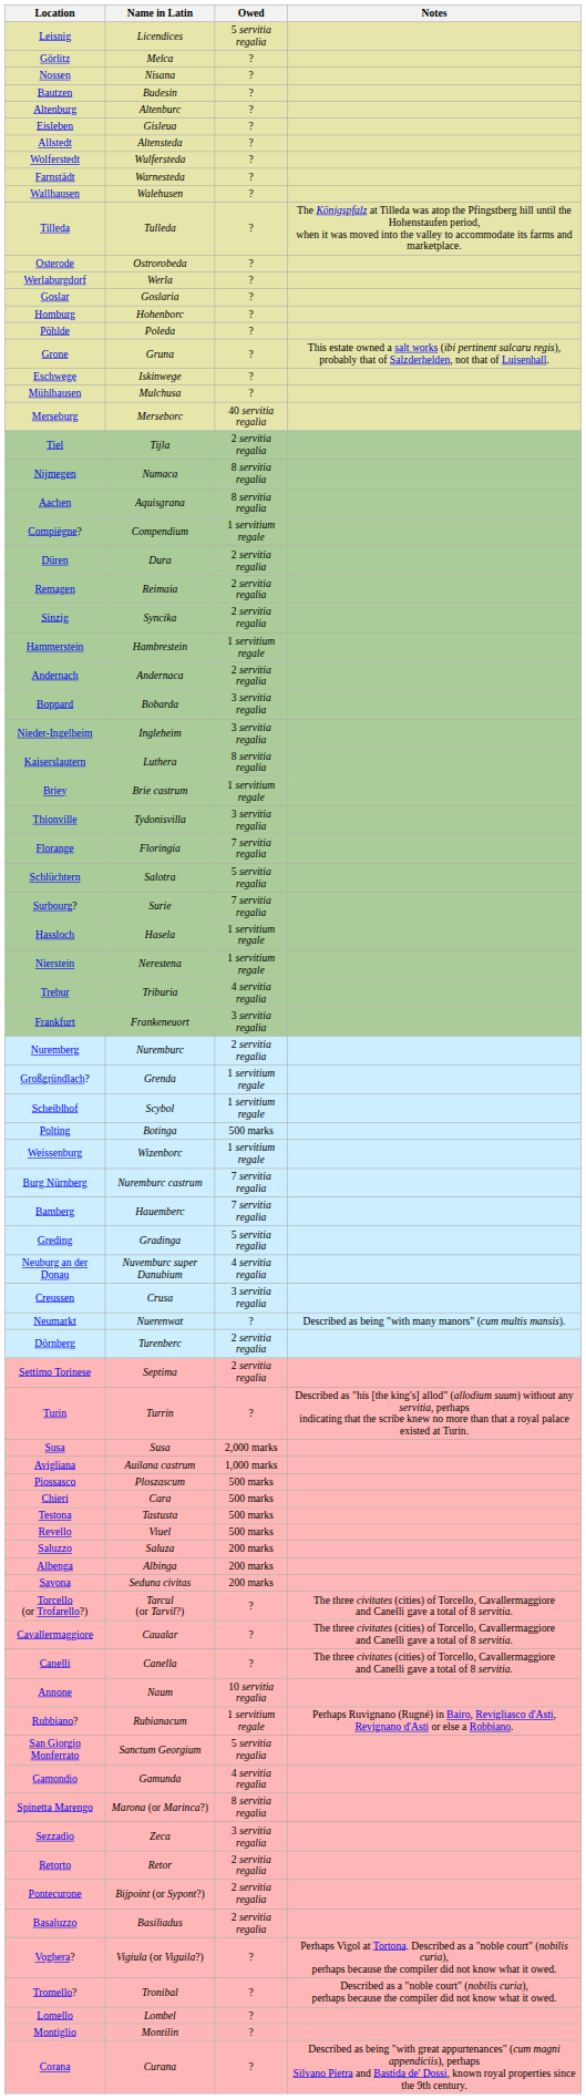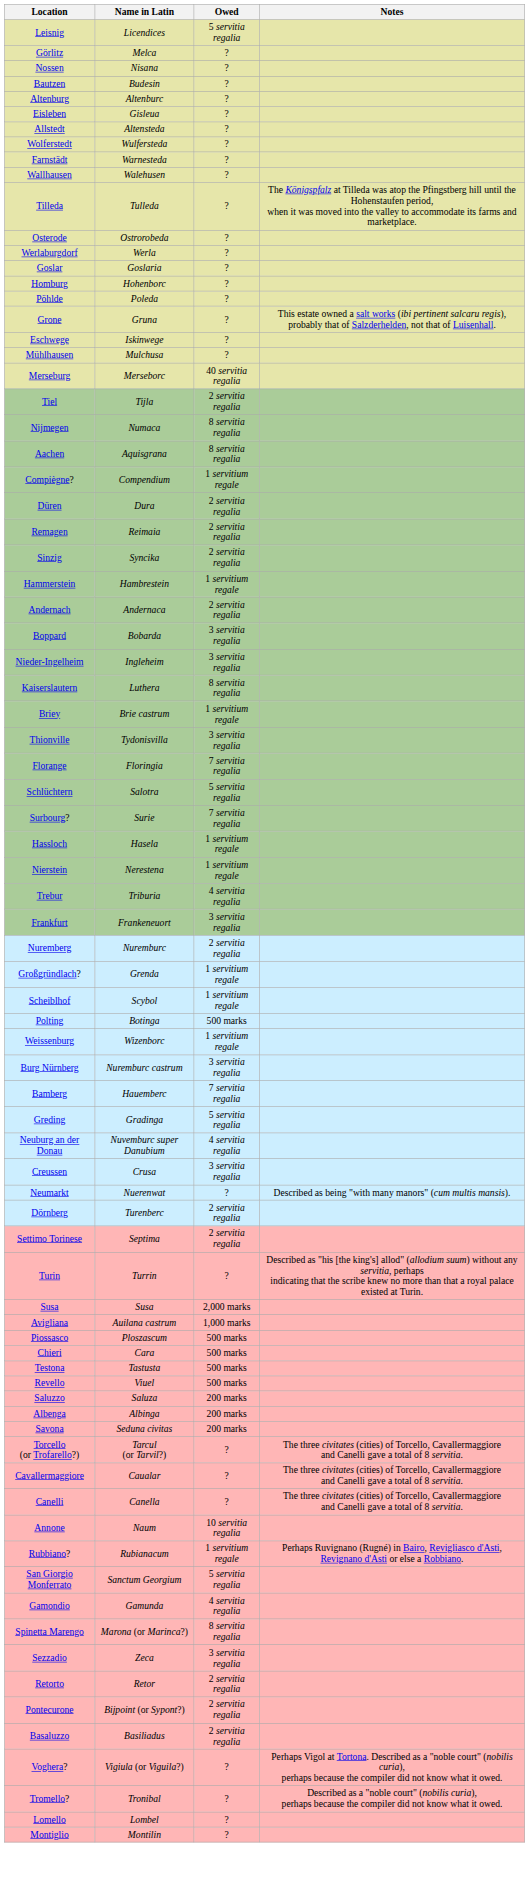Burg Nürnberg | Owed: 7 servitia regalia -> 3 servitia regalia
- row: Corana | Curana | ? | Described as being "with great appurtenances" (cum magni appendiciis), perhaps Silvano Pietra and Bastida de' Dossi, known royal properties since the 9th century.
